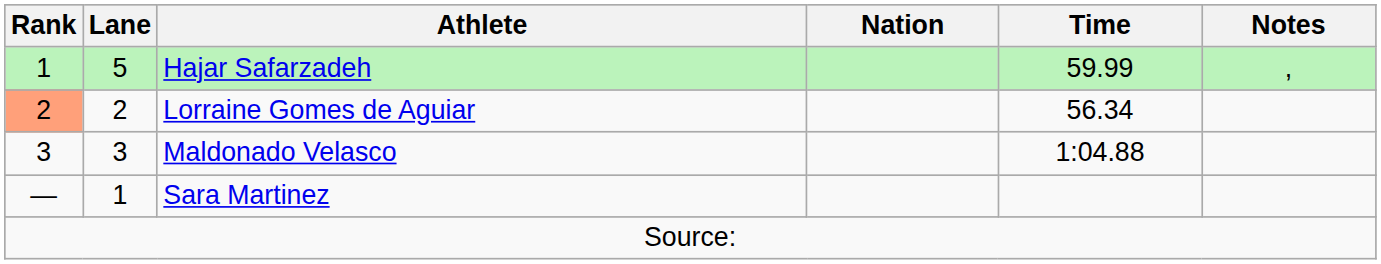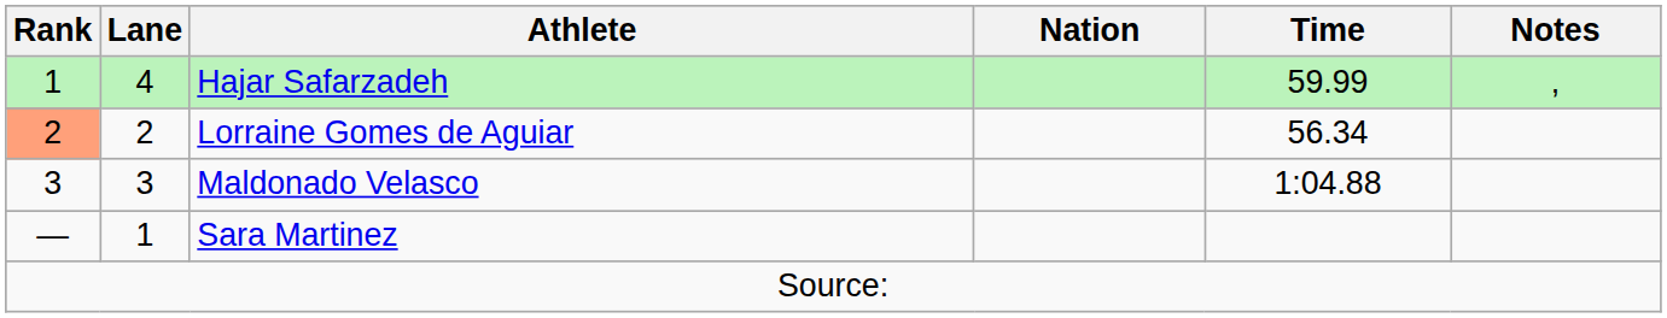Hajar Safarzadeh | Lane: 5 -> 4
